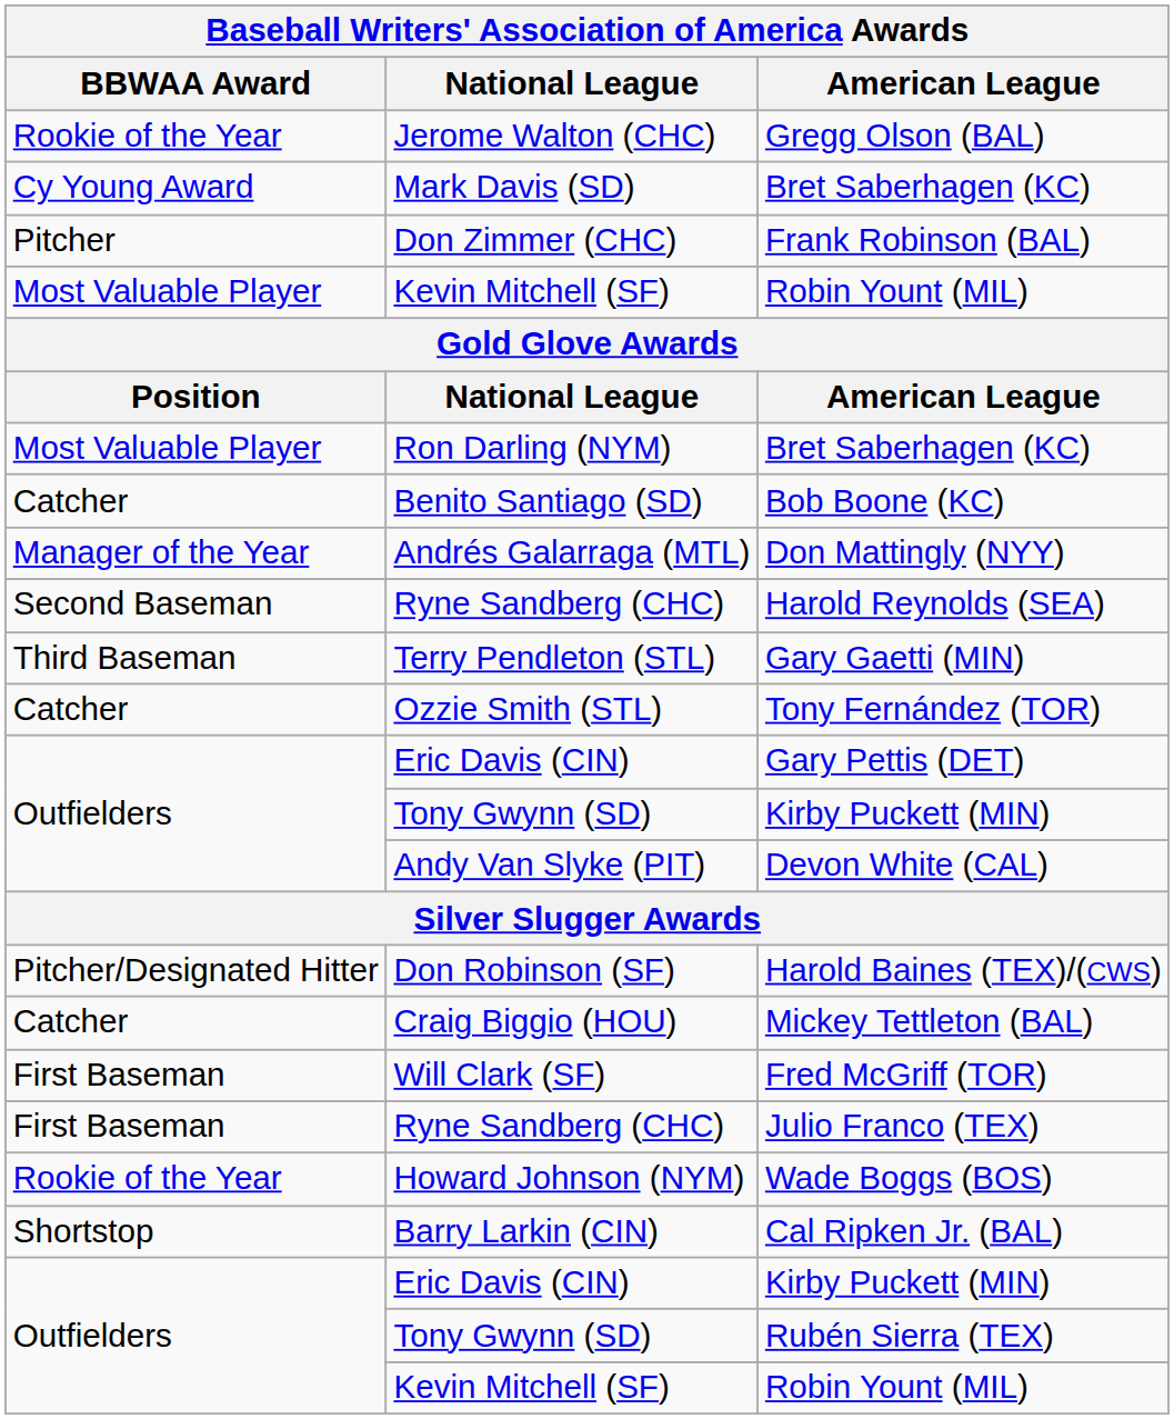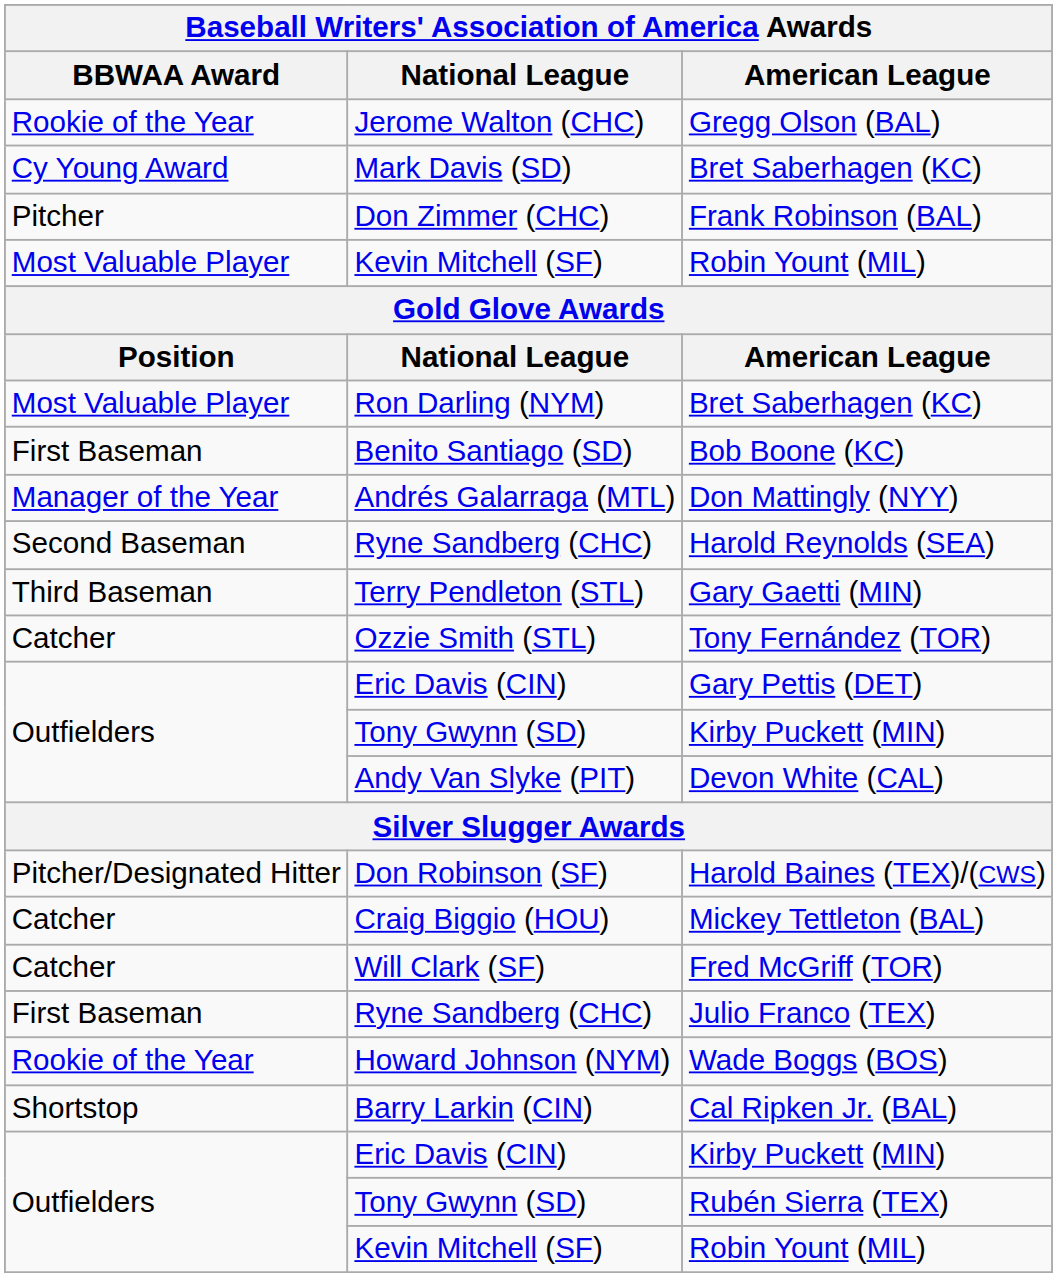Bob Boone (KC) | BBWAA Award: Catcher -> First Baseman
Fred McGriff (TOR) | BBWAA Award: First Baseman -> Catcher
